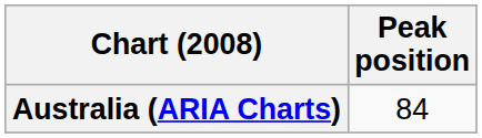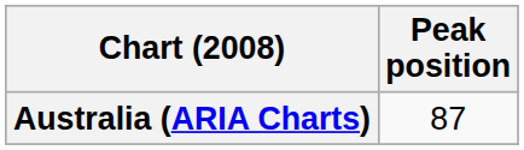Australia (ARIA Charts) | Peak position: 84 -> 87
